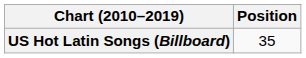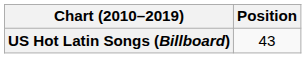US Hot Latin Songs (Billboard) | Position: 35 -> 43
